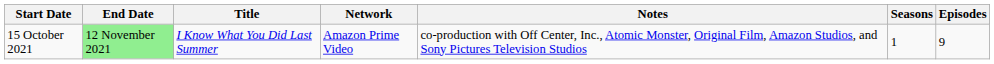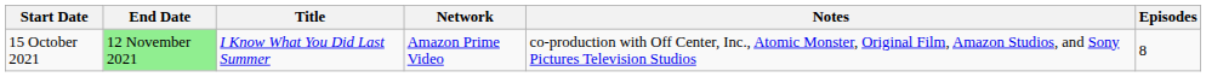- column: Seasons | 1
15 October 2021 | Episodes: 9 -> 8
